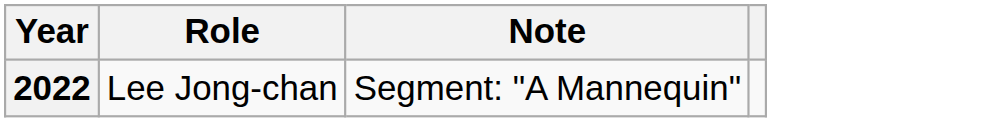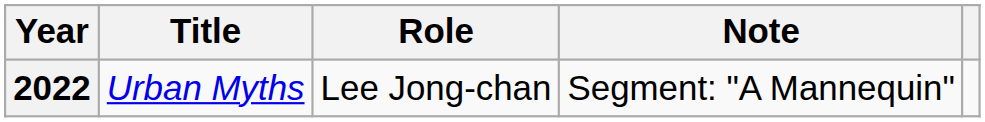+ column: Title | Urban Myths
